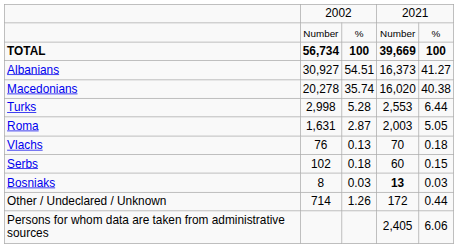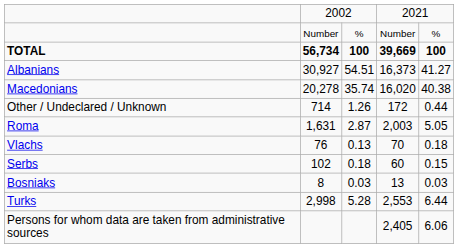rows swapped: Turks <-> Other / Undeclared / Unknown
Bosniaks | column 4: bold -> normal
